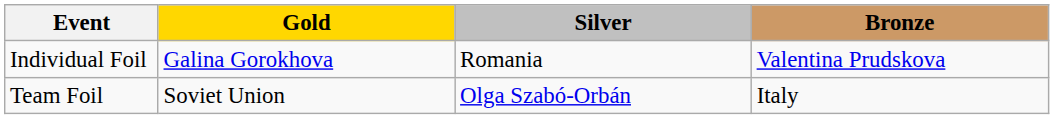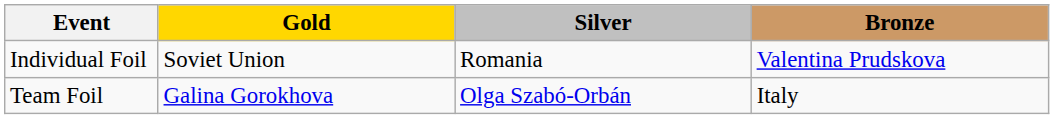Individual Foil | Gold: Galina Gorokhova -> Soviet Union
Team Foil | Gold: Soviet Union -> Galina Gorokhova
